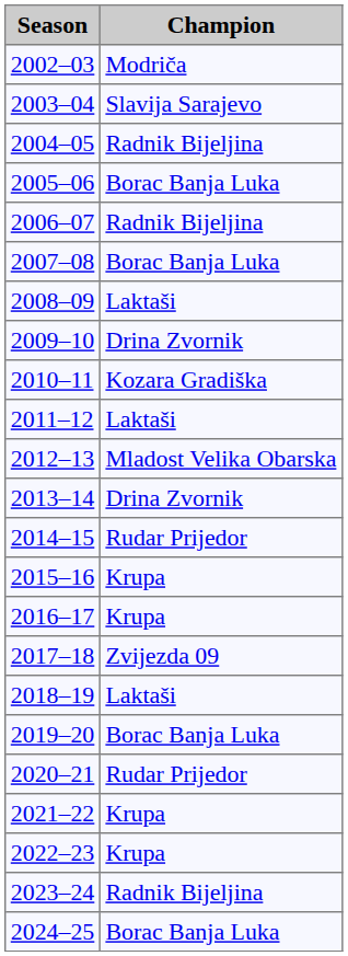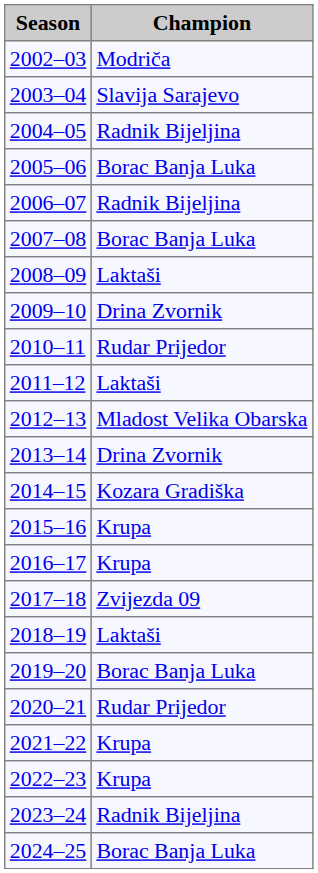2010–11 | Champion: Kozara Gradiška -> Rudar Prijedor
2014–15 | Champion: Rudar Prijedor -> Kozara Gradiška
